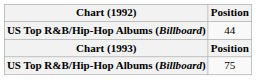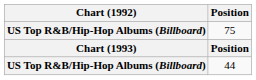rows swapped: 75 <-> 44
